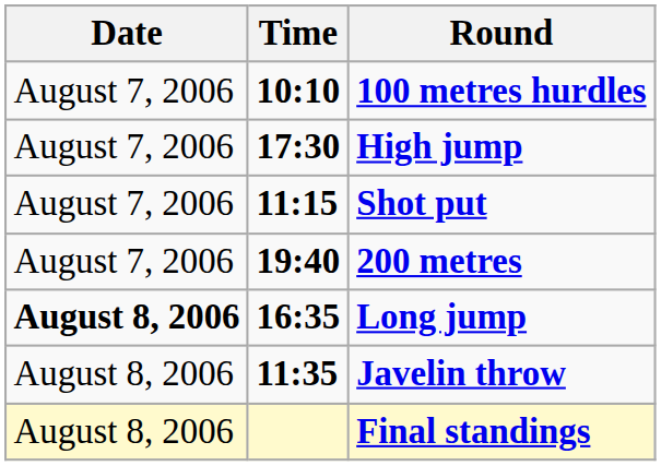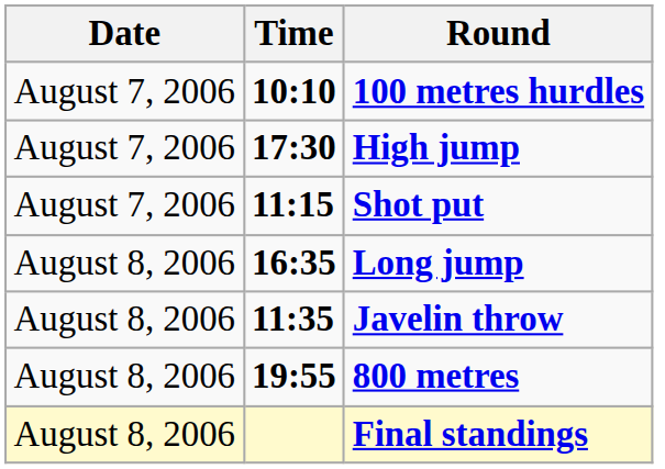- row: August 7, 2006 | 19:40 | 200 metres
Long jump | Date: bold -> normal
+ row: August 8, 2006 | 19:55 | 800 metres
